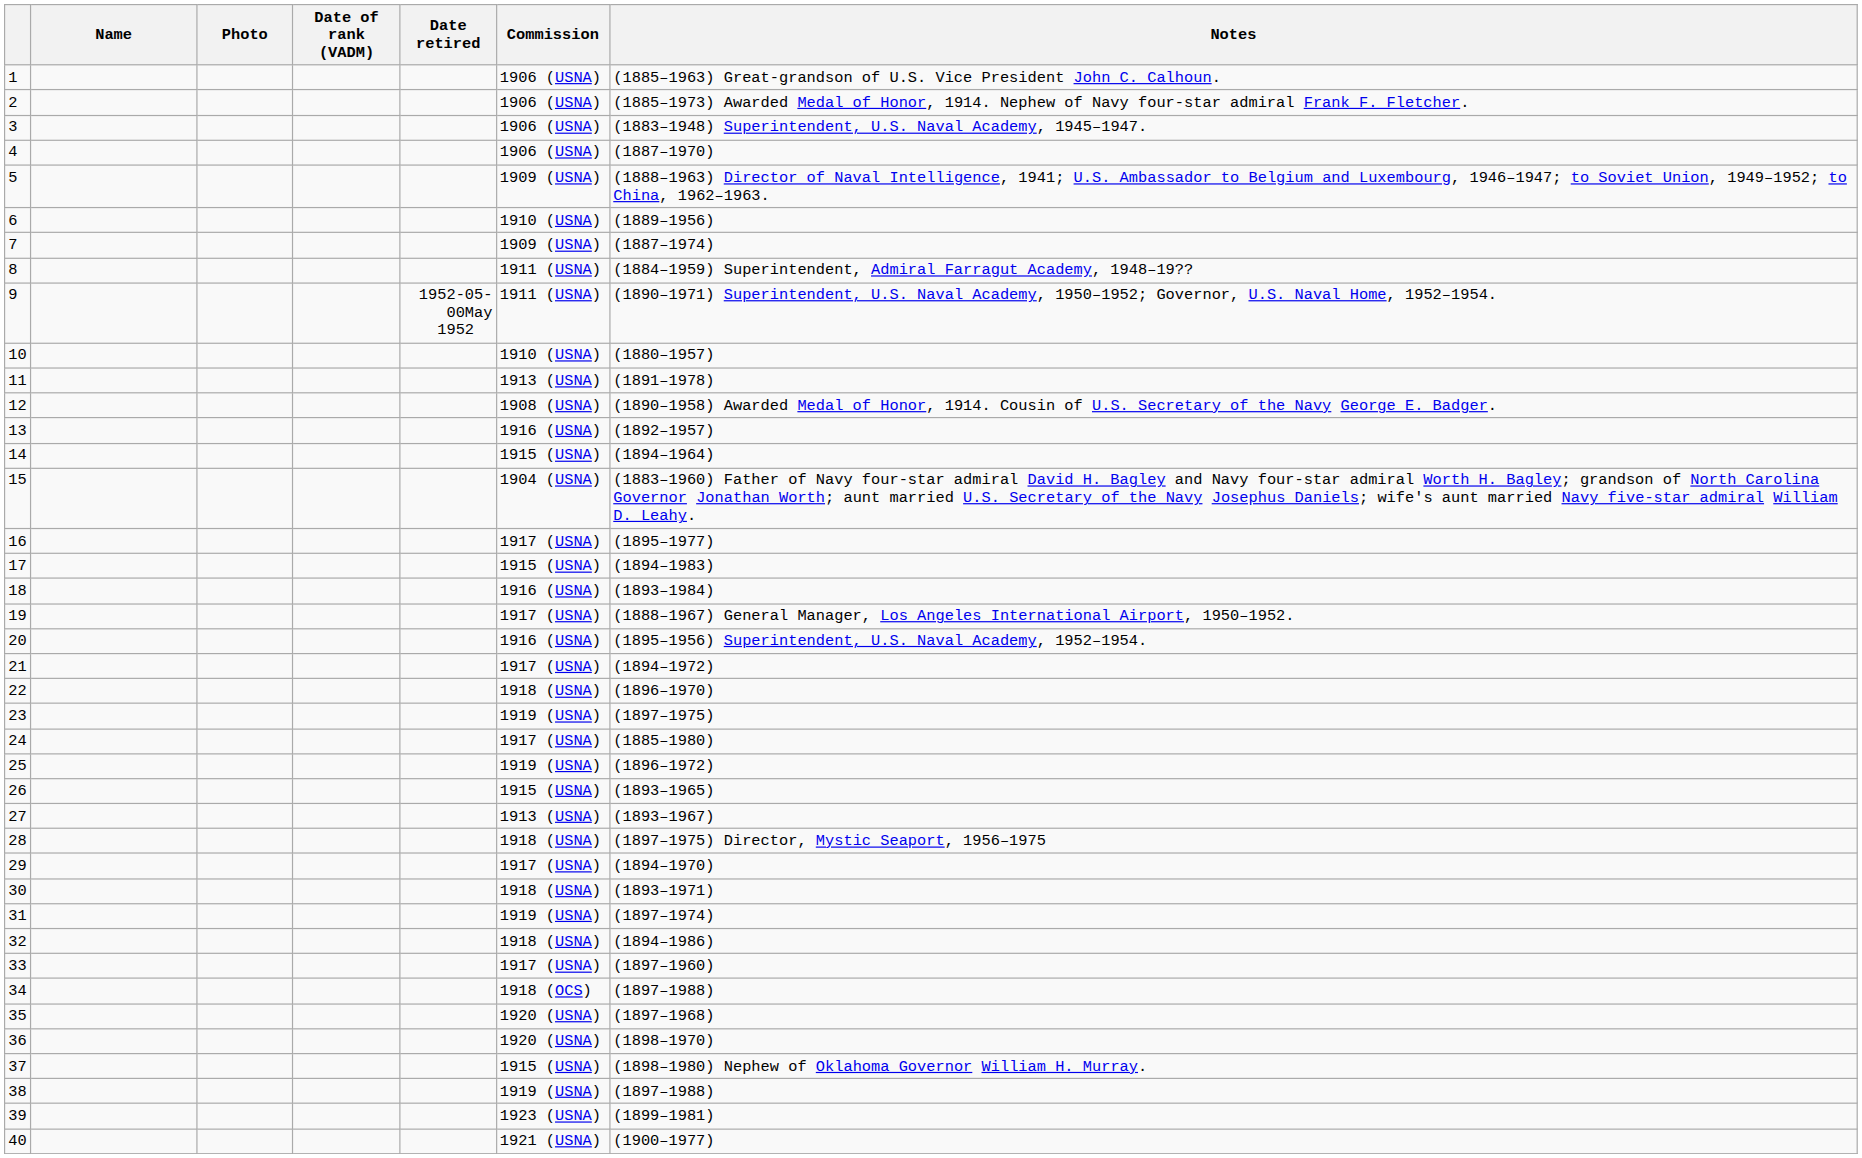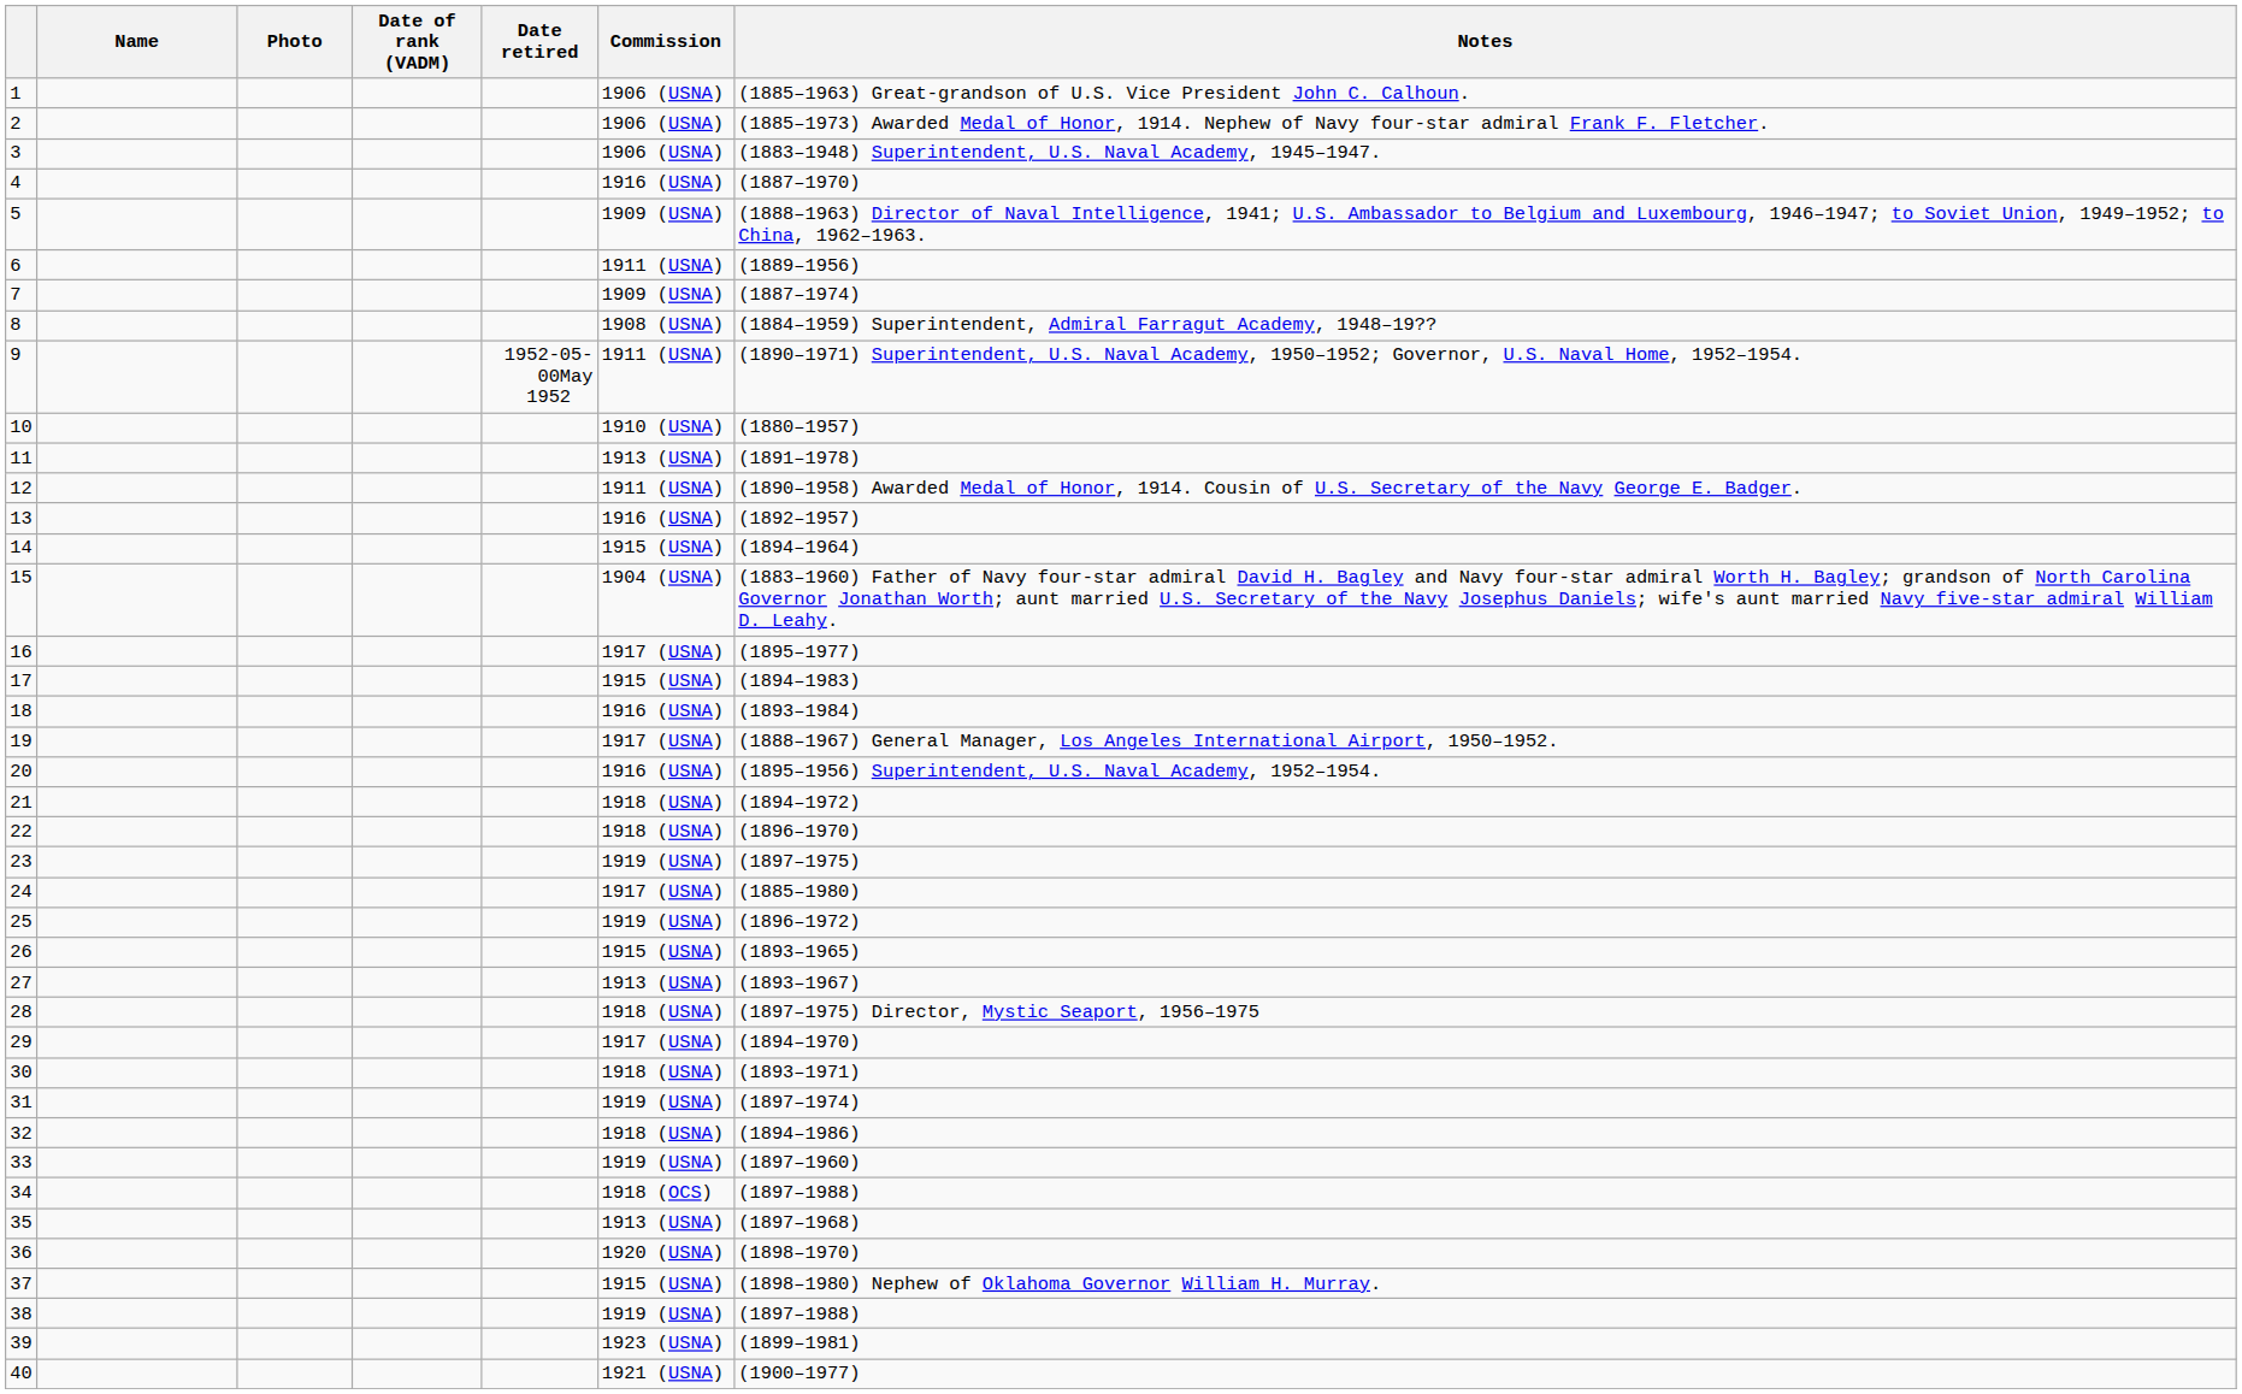4 | Commission: 1906 (USNA) -> 1916 (USNA)
6 | Commission: 1910 (USNA) -> 1911 (USNA)
8 | Commission: 1911 (USNA) -> 1908 (USNA)
12 | Commission: 1908 (USNA) -> 1911 (USNA)
21 | Commission: 1917 (USNA) -> 1918 (USNA)
33 | Commission: 1917 (USNA) -> 1919 (USNA)
35 | Commission: 1920 (USNA) -> 1913 (USNA)
